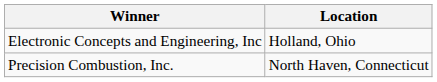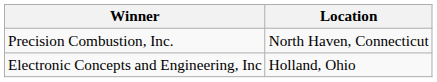rows swapped: Electronic Concepts and Engineering, Inc <-> Precision Combustion, Inc.
